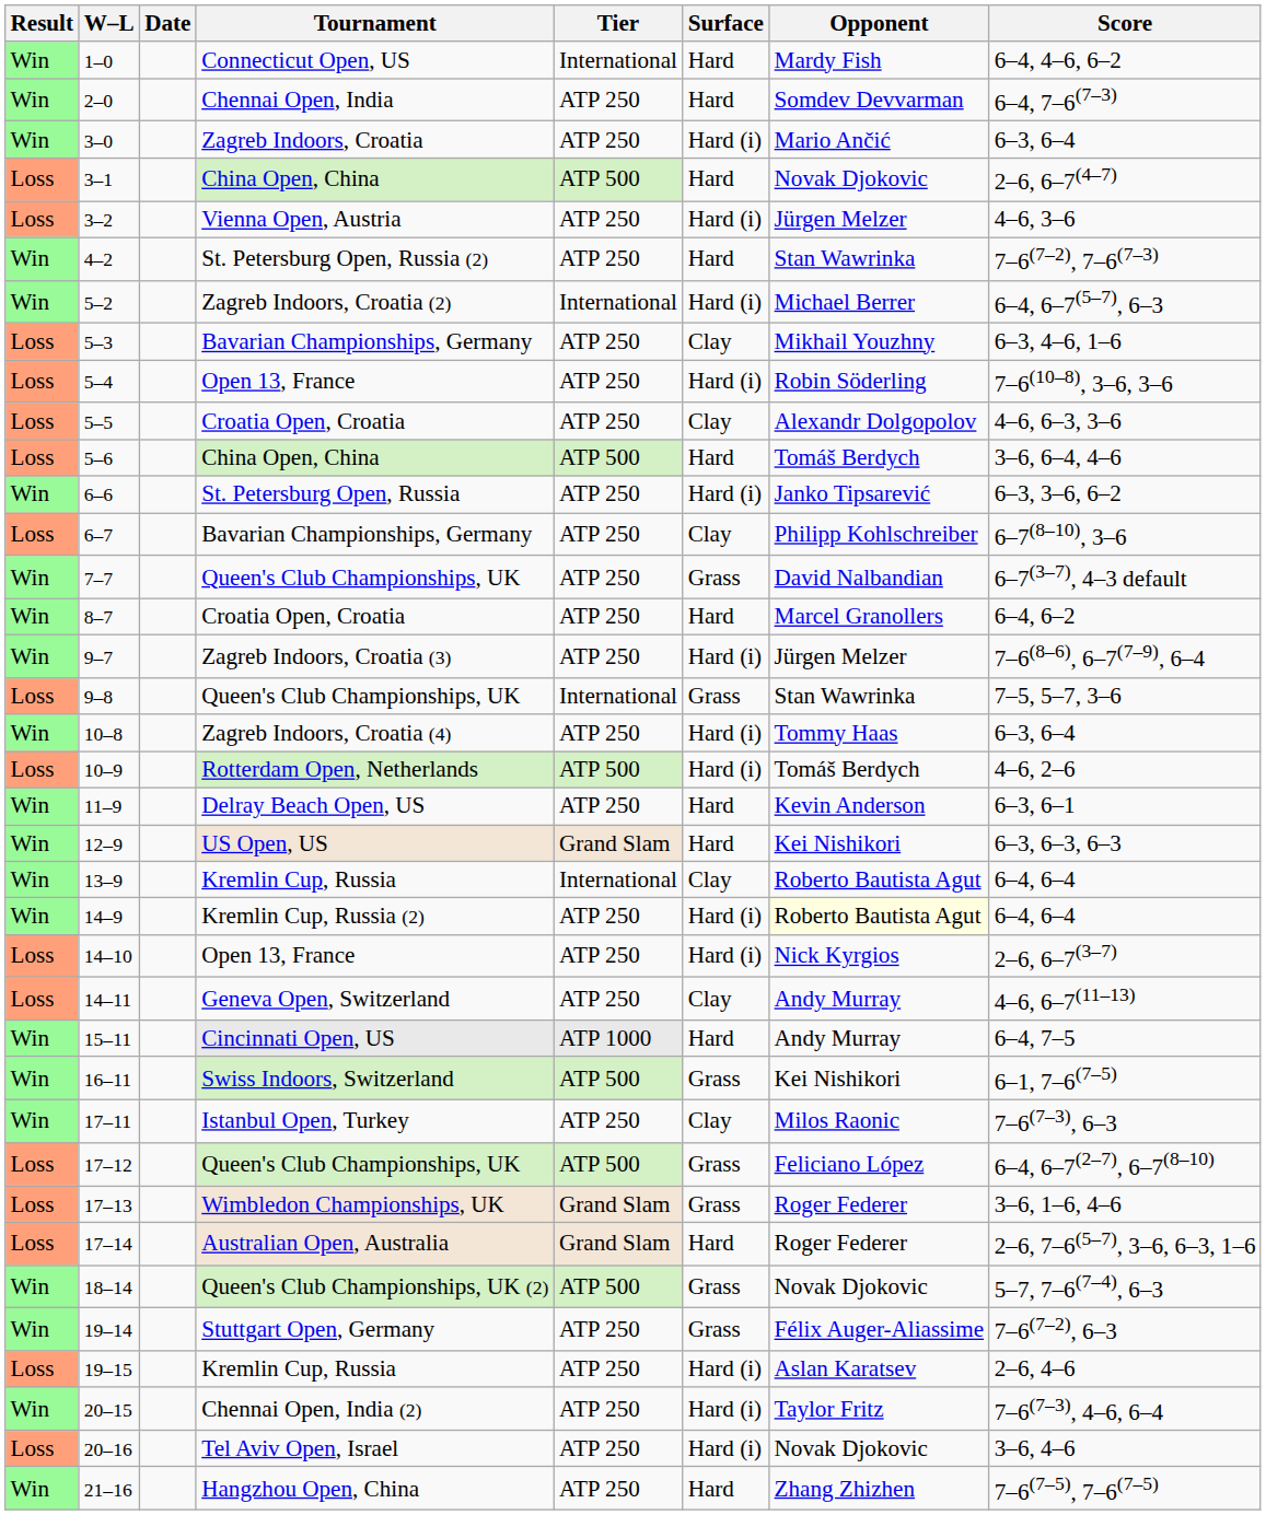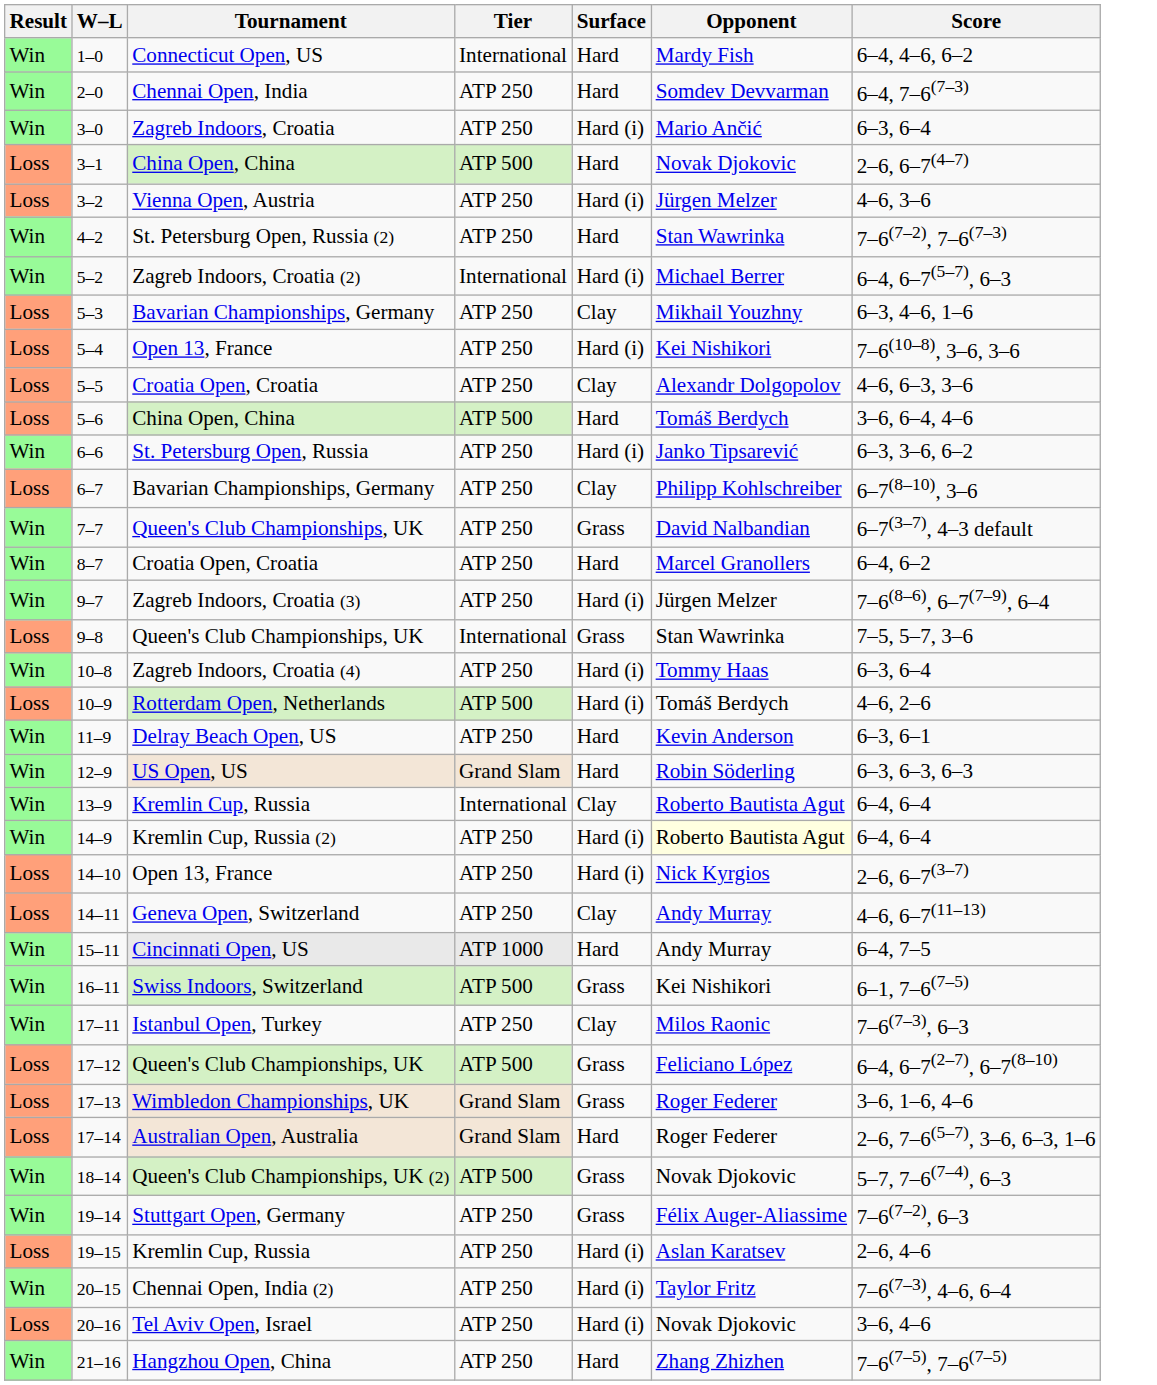- column: Date
5–4 | Opponent: Robin Söderling -> Kei Nishikori
12–9 | Opponent: Kei Nishikori -> Robin Söderling
